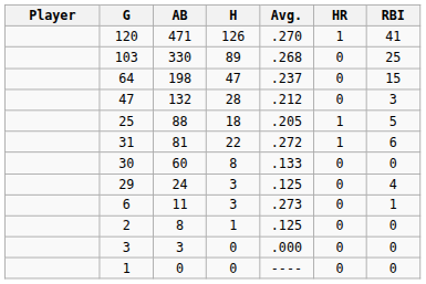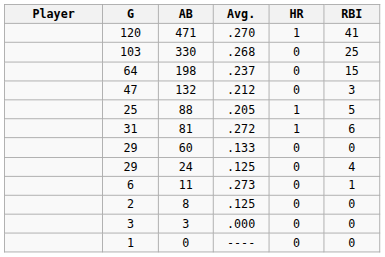- column: H | 126 | 89 | 47 | 28 | 18 | 22 | 8 | 3 | 3 | 1 | 0 | 0
60 | G: 30 -> 29
